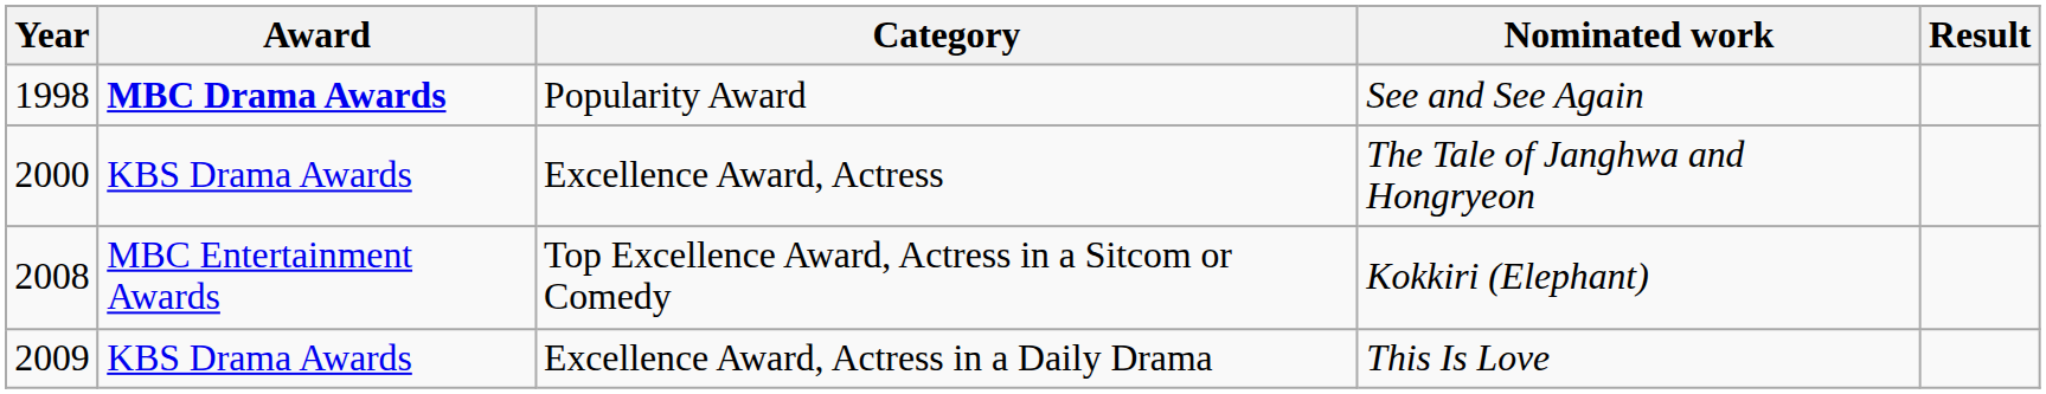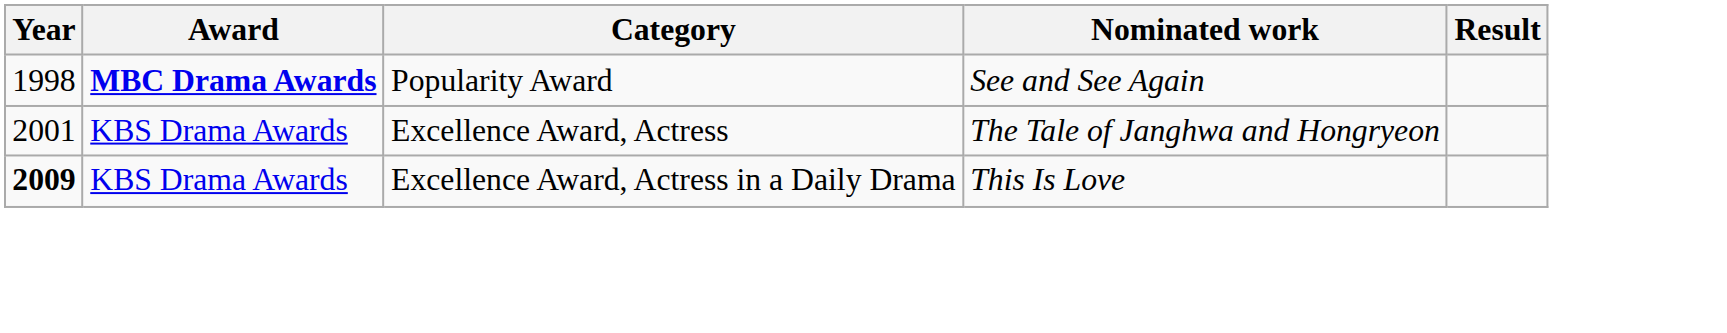Excellence Award, Actress | Year: 2000 -> 2001
- row: 2008 | MBC Entertainment Awards | Top Excellence Award, Actress in a Sitcom or Comedy | Kokkiri (Elephant)
Excellence Award, Actress in a Daily Drama | Year: normal -> bold
